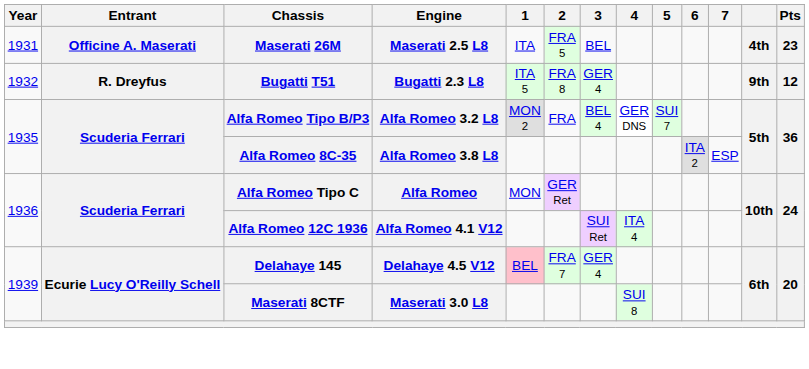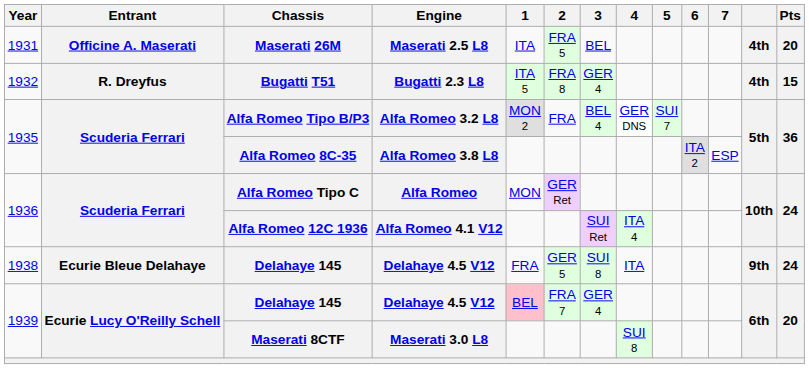Maserati 26M | Pts: 23 -> 20
Bugatti T51 | column 12: 9th -> 4th
Bugatti T51 | Pts: 12 -> 15
+ row: 1938 | Ecurie Bleue Delahaye | Delahaye 145 | Delahaye 4.5 V12 | FRA | GER 5 | SUI 8 | ITA | 9th | 24
